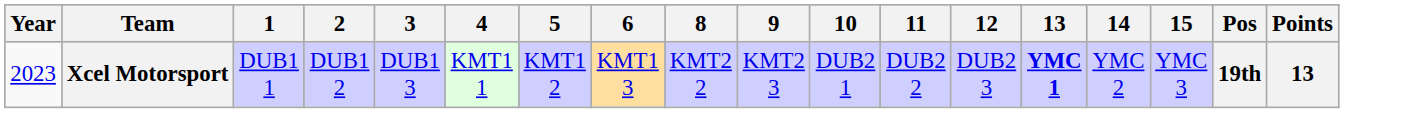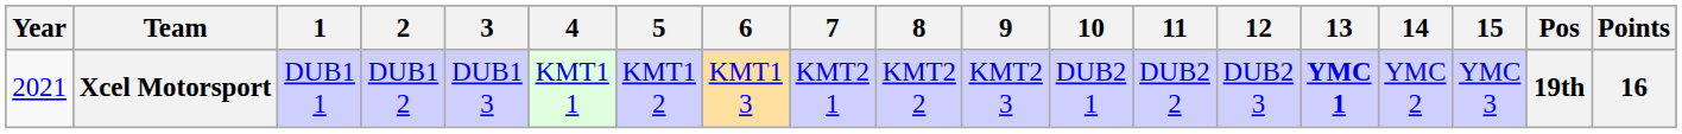+ column: 7 | KMT2 1
Xcel Motorsport | Year: 2023 -> 2021
Xcel Motorsport | Points: 13 -> 16
